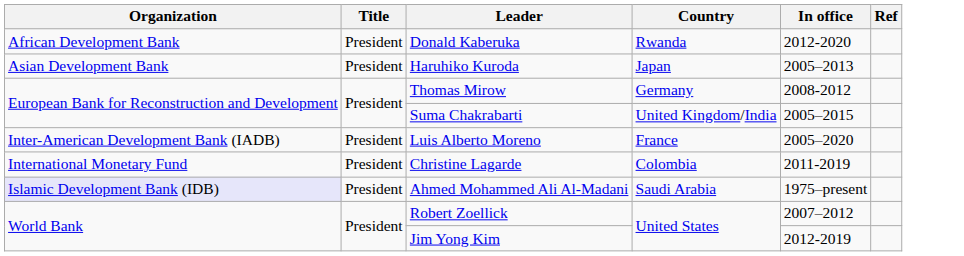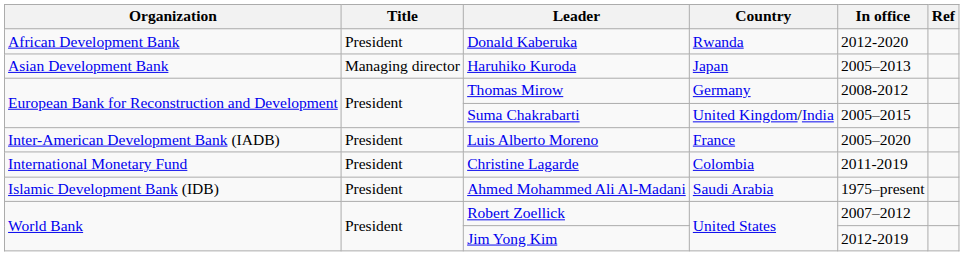Haruhiko Kuroda | Title: President -> Managing director
Ahmed Mohammed Ali Al-Madani | Organization: lavender background -> no background
